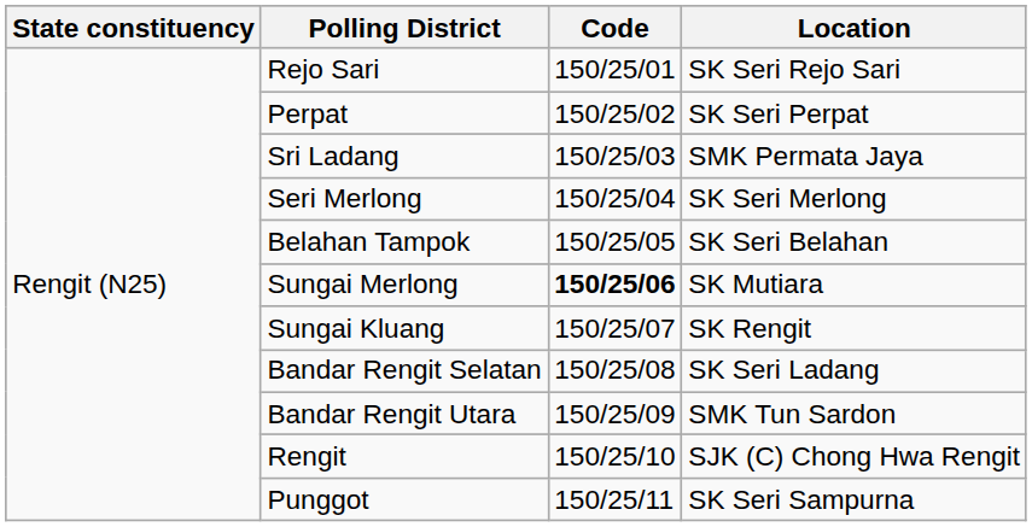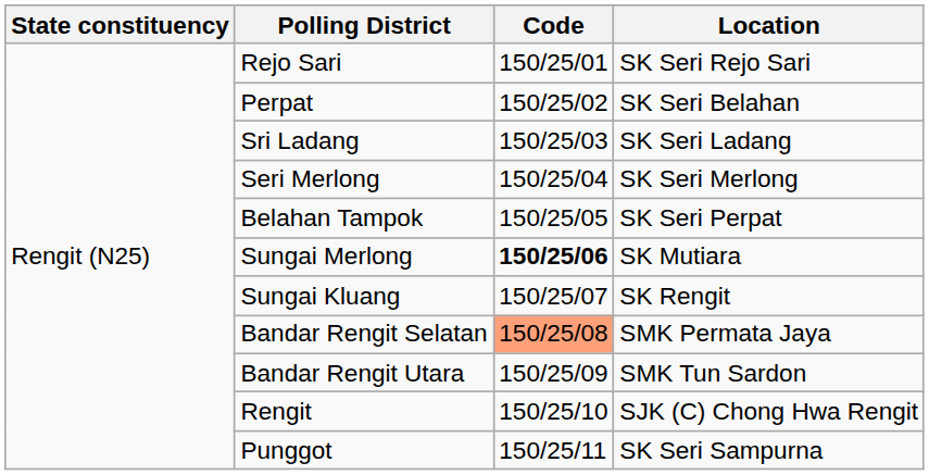Perpat | Location: SK Seri Perpat -> SK Seri Belahan
Sri Ladang | Location: SMK Permata Jaya -> SK Seri Ladang
Belahan Tampok | Location: SK Seri Belahan -> SK Seri Perpat
Bandar Rengit Selatan | Code: no background -> lightsalmon background
Bandar Rengit Selatan | Location: SK Seri Ladang -> SMK Permata Jaya
